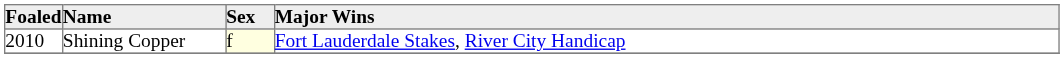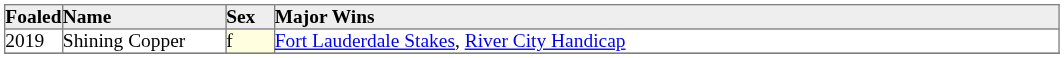Shining Copper | Foaled: 2010 -> 2019
